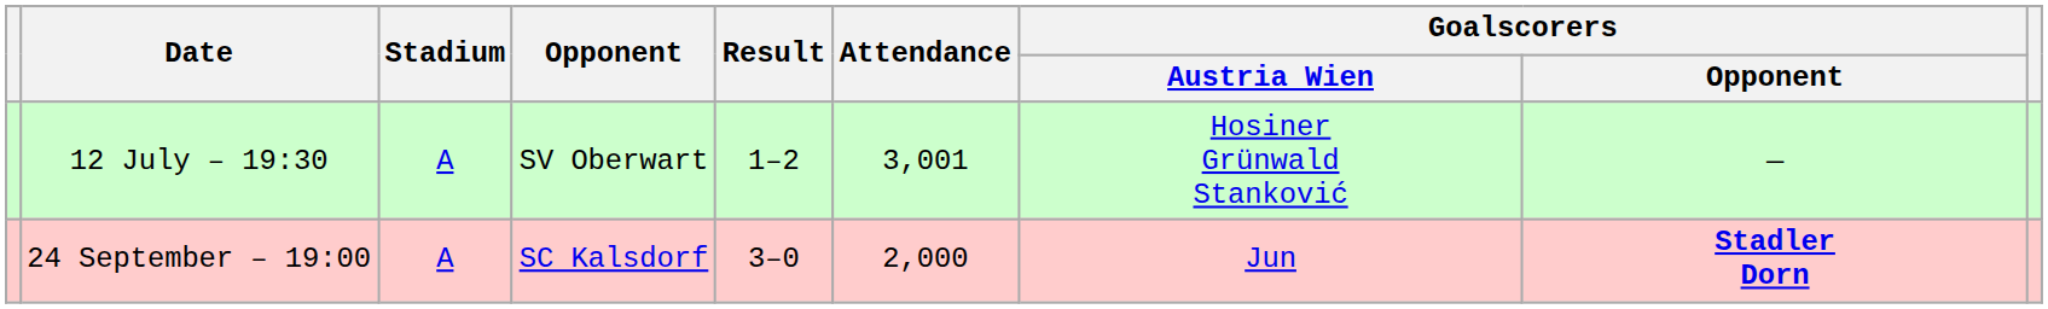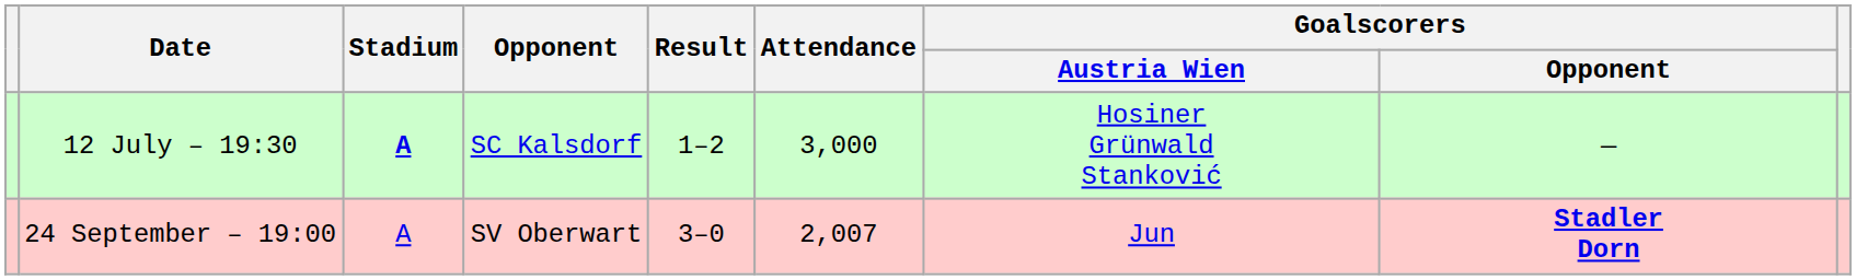12 July – 19:30 | Stadium: normal -> bold
12 July – 19:30 | Opponent: SV Oberwart -> SC Kalsdorf
12 July – 19:30 | Attendance: 3,001 -> 3,000
24 September – 19:00 | Opponent: SC Kalsdorf -> SV Oberwart
24 September – 19:00 | Attendance: 2,000 -> 2,007
